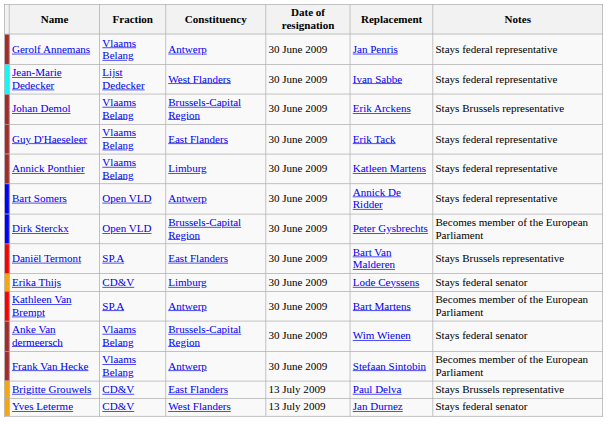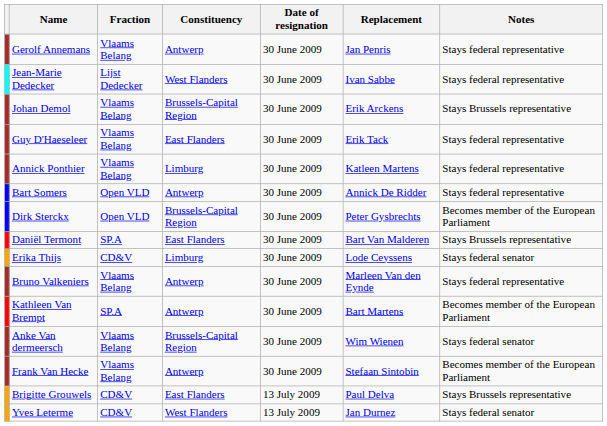+ row: Bruno Valkeniers | Vlaams Belang | Antwerp | 30 June 2009 | Marleen Van den Eynde | Stays federal representative
